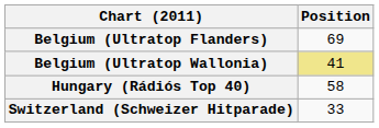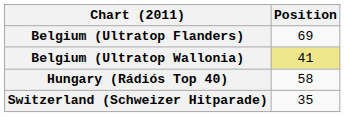Switzerland (Schweizer Hitparade) | Position: 33 -> 35
